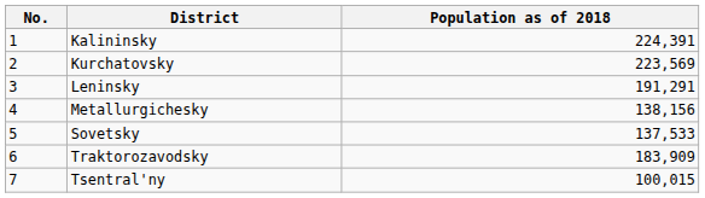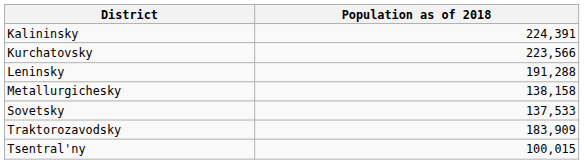- column: No. | 1 | 2 | 3 | 4 | 5 | 6 | 7
Kurchatovsky | Population as of 2018: 223,569 -> 223,566
Leninsky | Population as of 2018: 191,291 -> 191,288
Metallurgichesky | Population as of 2018: 138,156 -> 138,158
